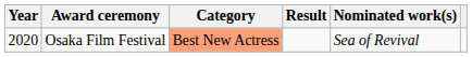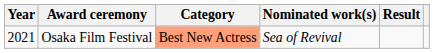columns swapped: Nominated work(s) <-> Result
Osaka Film Festival | Year: 2020 -> 2021
